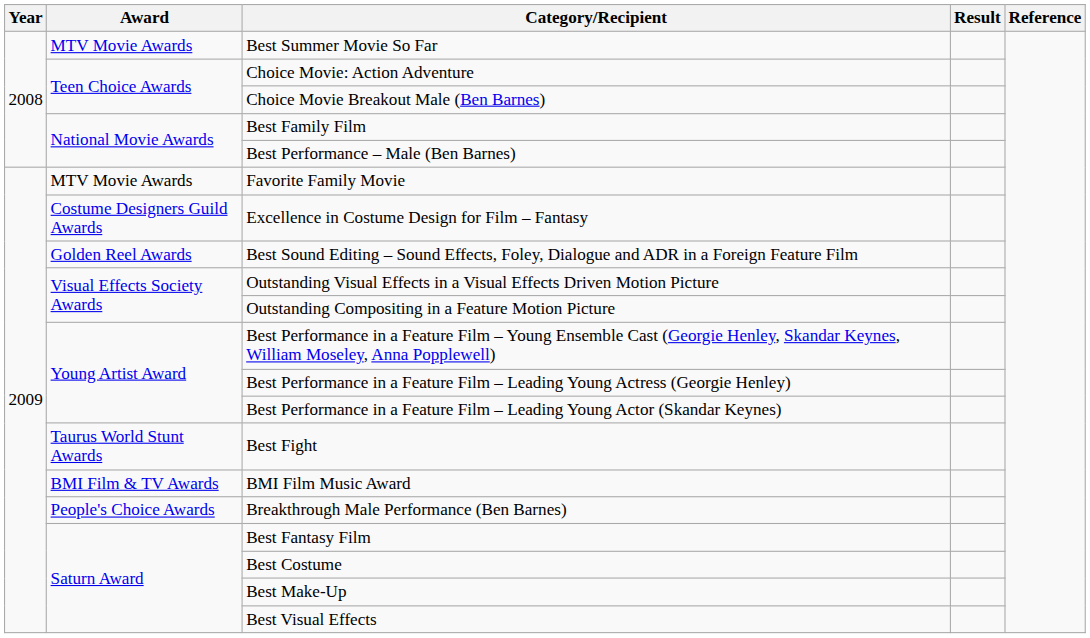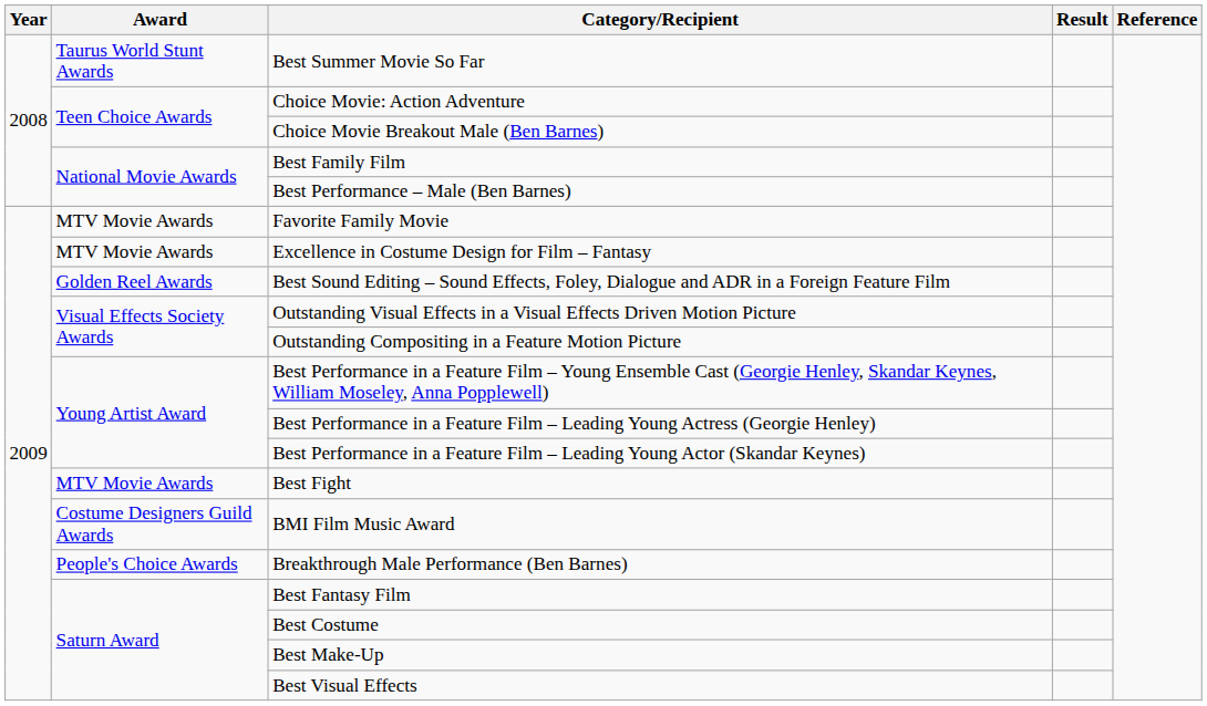Best Summer Movie So Far | Award: MTV Movie Awards -> Taurus World Stunt Awards
Excellence in Costume Design for Film – Fantasy | Award: Costume Designers Guild Awards -> MTV Movie Awards
Best Fight | Award: Taurus World Stunt Awards -> MTV Movie Awards
BMI Film Music Award | Award: BMI Film & TV Awards -> Costume Designers Guild Awards
